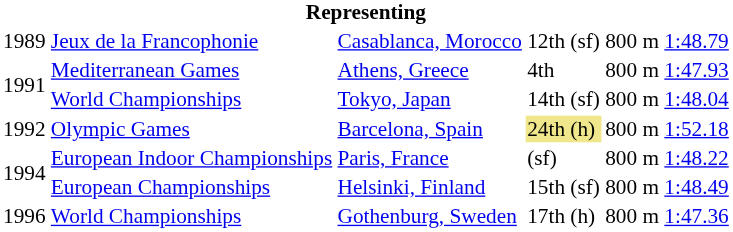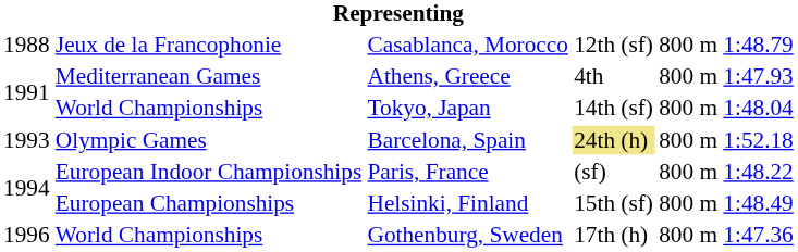Casablanca, Morocco | column 1: 1989 -> 1988
Barcelona, Spain | column 1: 1992 -> 1993
